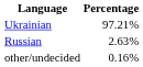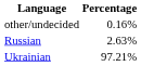rows swapped: Ukrainian <-> other/undecided
